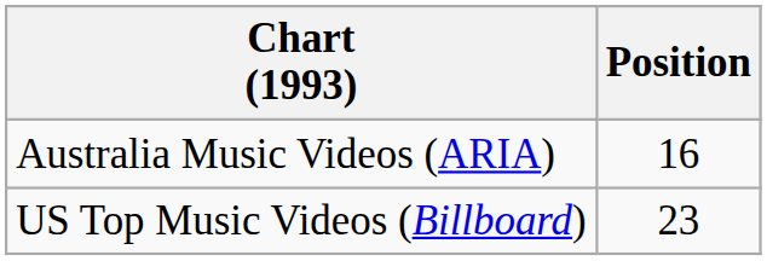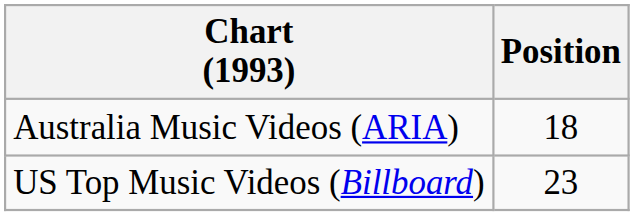Australia Music Videos (ARIA) | Position: 16 -> 18
